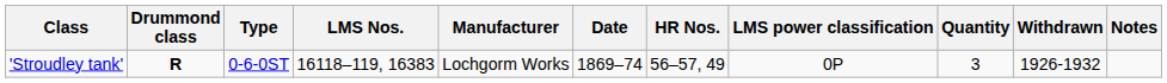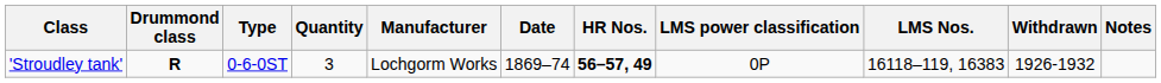columns swapped: Quantity <-> LMS Nos.
'Stroudley tank' | HR Nos.: normal -> bold
